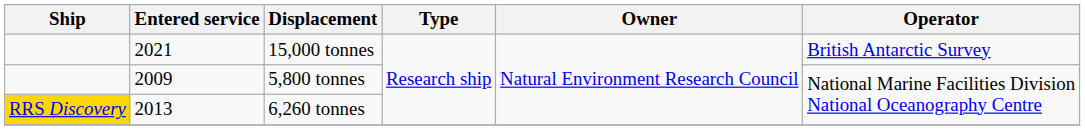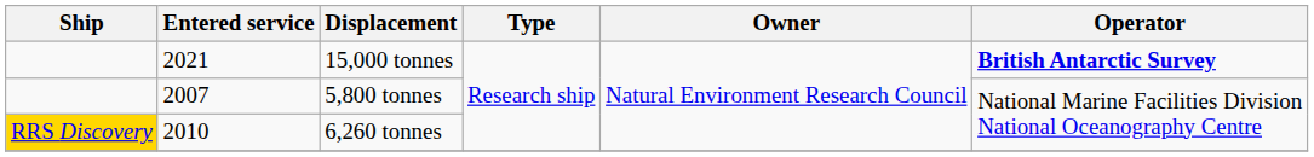15,000 tonnes | Operator: normal -> bold
5,800 tonnes | Entered service: 2009 -> 2007
6,260 tonnes | Entered service: 2013 -> 2010
